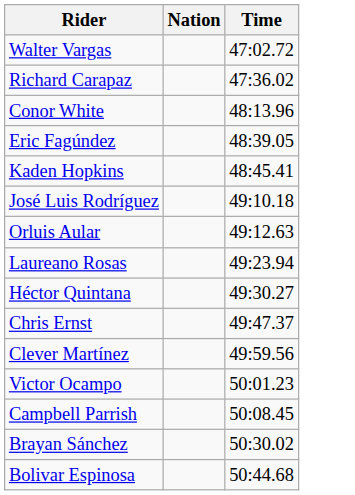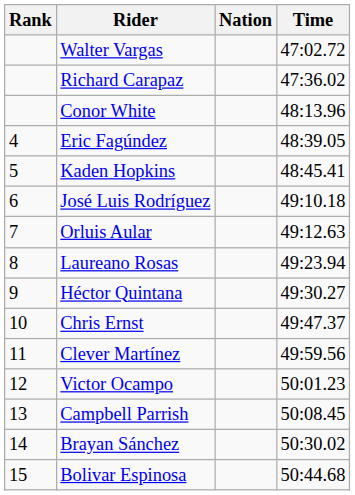+ column: Rank | 4 | 5 | 6 | 7 | 8 | 9 | 10 | 11 | 12 | 13 | 14 | 15
